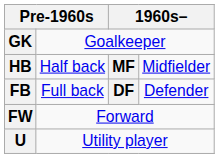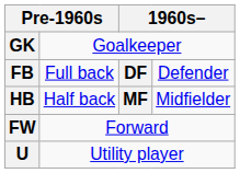rows swapped: FB <-> HB
